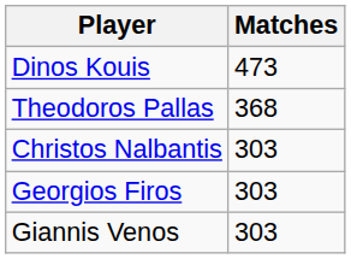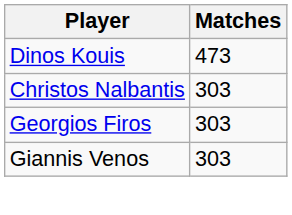- row: Theodoros Pallas | 368
